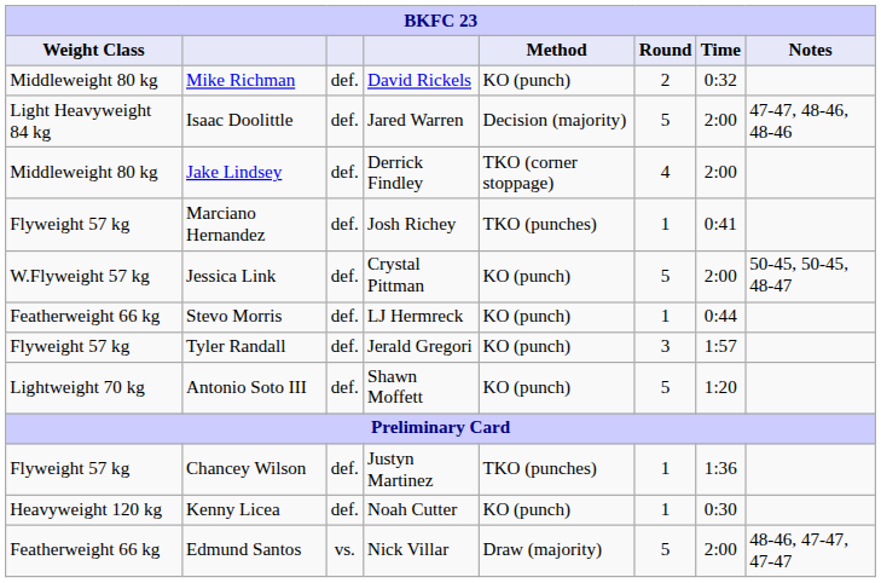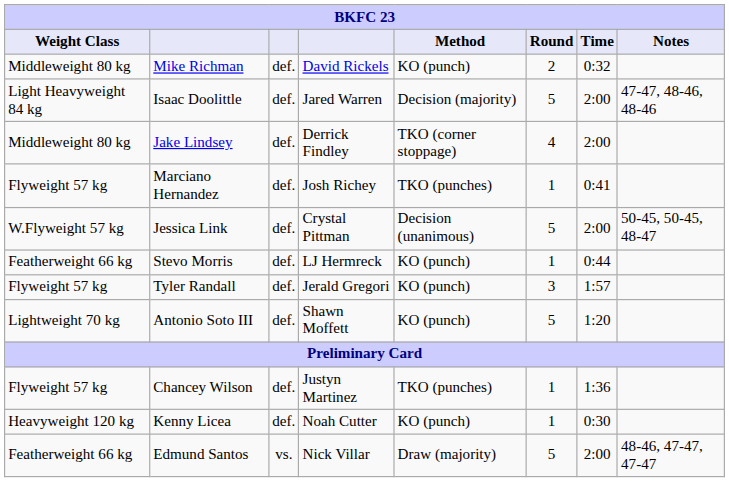Jessica Link | Method: KO (punch) -> Decision (unanimous)
